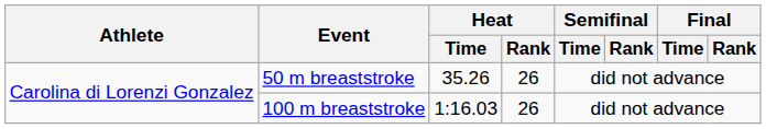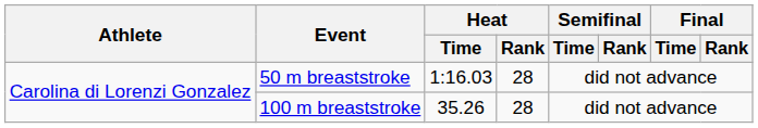50 m breaststroke | Heat / Time: 35.26 -> 1:16.03
50 m breaststroke | Heat / Rank: 26 -> 28
100 m breaststroke | Heat / Time: 1:16.03 -> 35.26
100 m breaststroke | Heat / Rank: 26 -> 28
